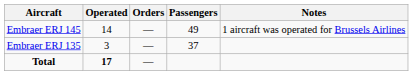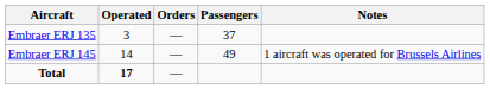rows swapped: Embraer ERJ 135 <-> Embraer ERJ 145
